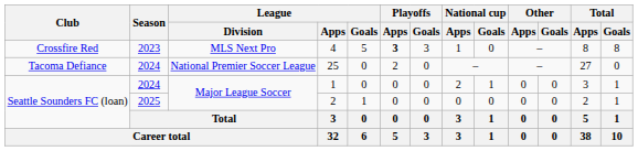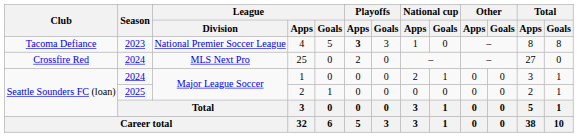4 | Club: Crossfire Red -> Tacoma Defiance
4 | League / Division: MLS Next Pro -> National Premier Soccer League
25 | Club: Tacoma Defiance -> Crossfire Red
25 | League / Division: National Premier Soccer League -> MLS Next Pro
